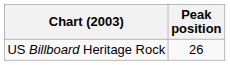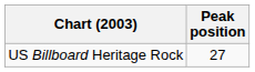US Billboard Heritage Rock | Peak position: 26 -> 27
